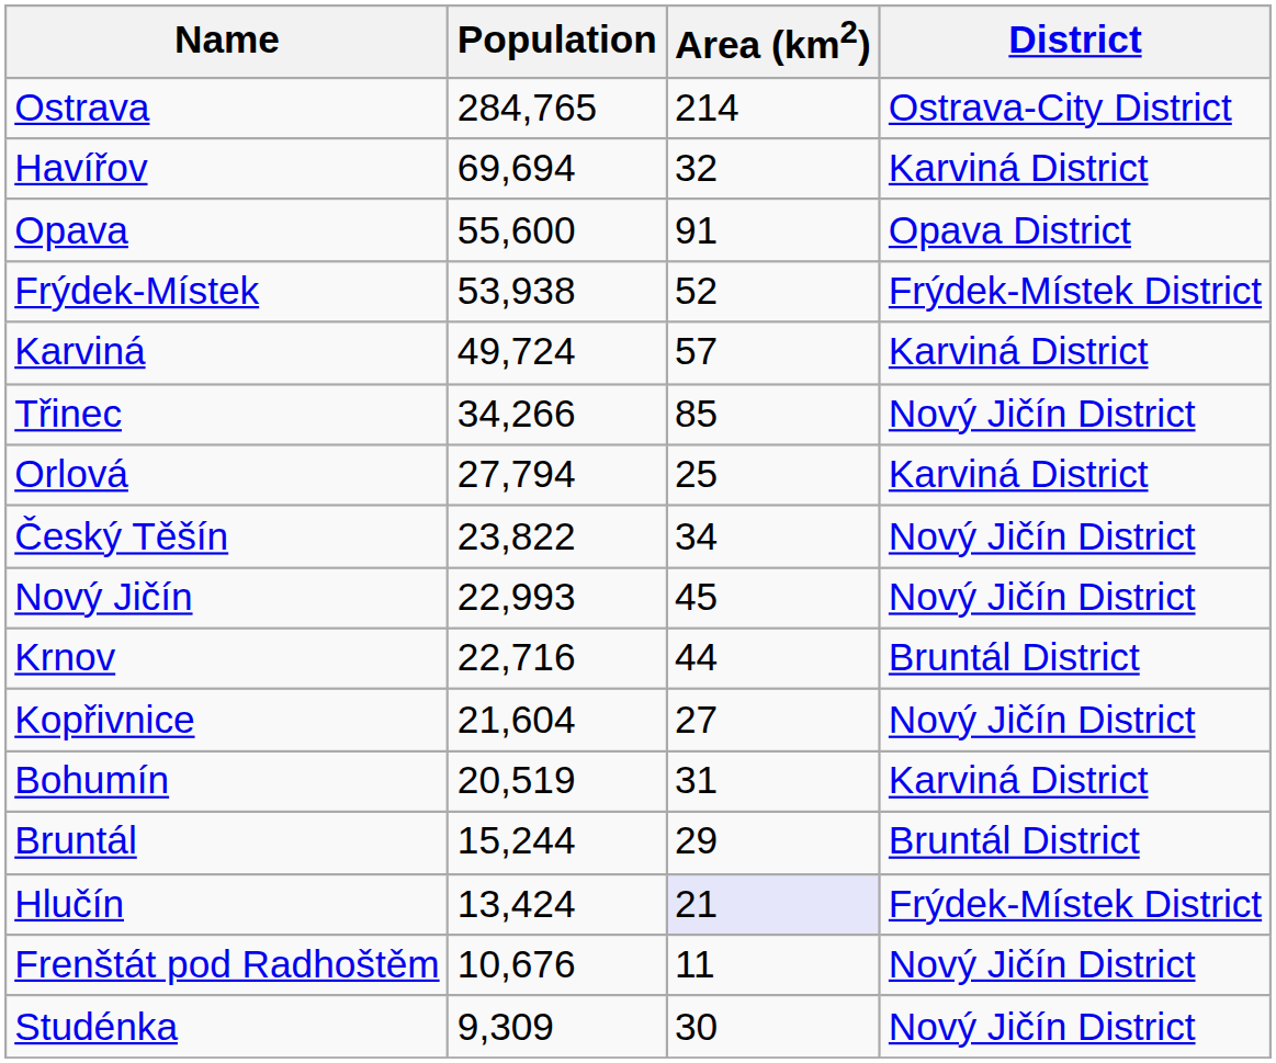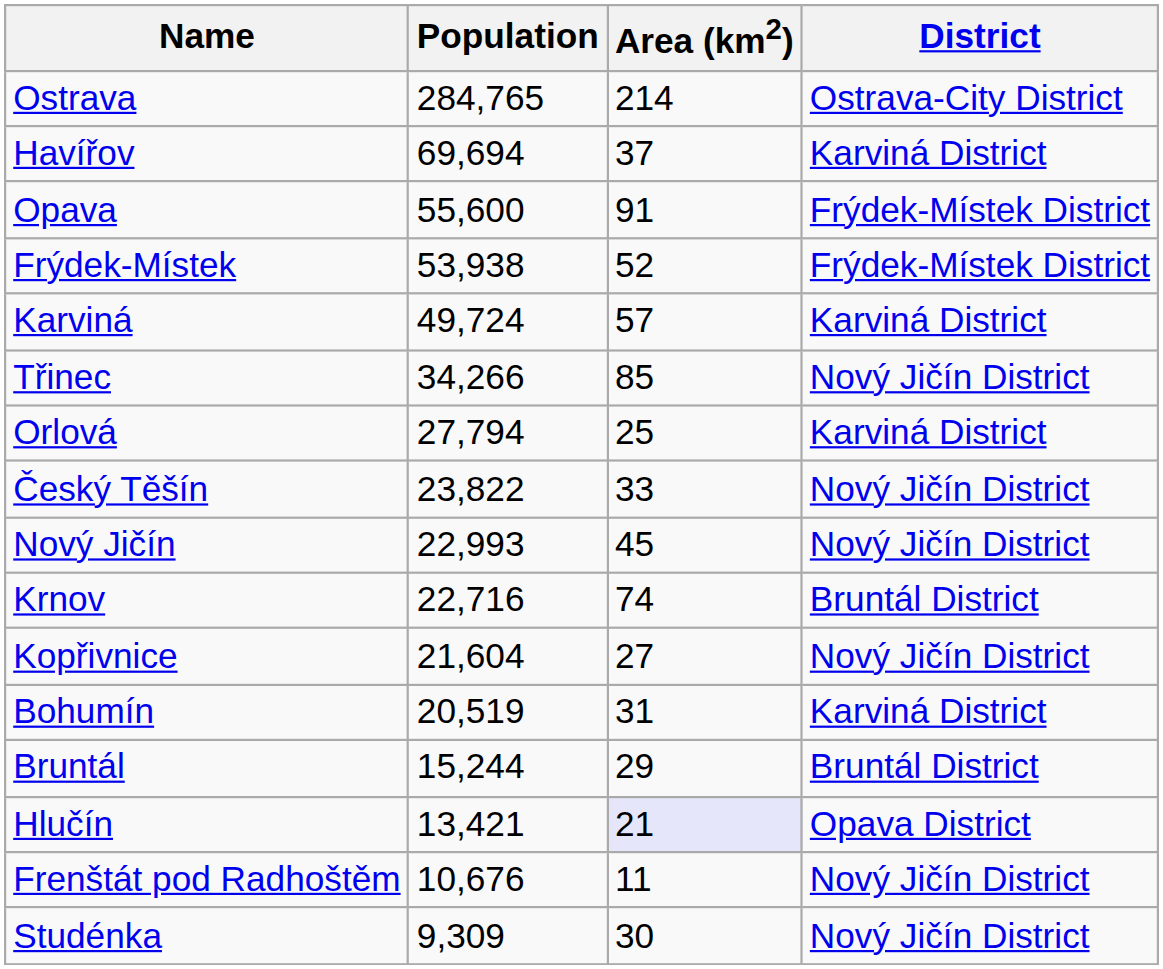Havířov | Area (km2): 32 -> 37
Opava | District: Opava District -> Frýdek-Místek District
Český Těšín | Area (km2): 34 -> 33
Krnov | Area (km2): 44 -> 74
Hlučín | Population: 13,424 -> 13,421
Hlučín | District: Frýdek-Místek District -> Opava District
